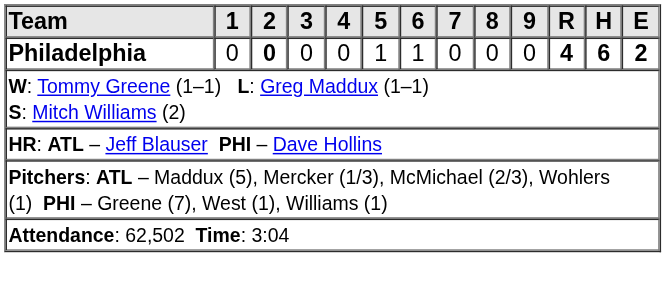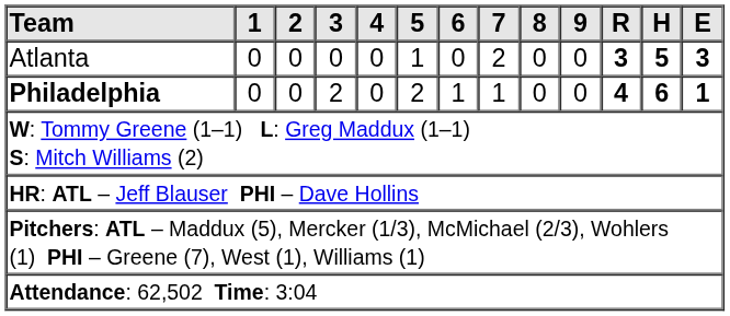+ row: Atlanta | 0 | 0 | 0 | 0 | 1 | 0 | 2 | 0 | 0 | 3 | 5 | 3
Philadelphia | 2: bold -> normal
Philadelphia | 3: 0 -> 2
Philadelphia | 5: 1 -> 2
Philadelphia | 7: 0 -> 1
Philadelphia | E: 2 -> 1
